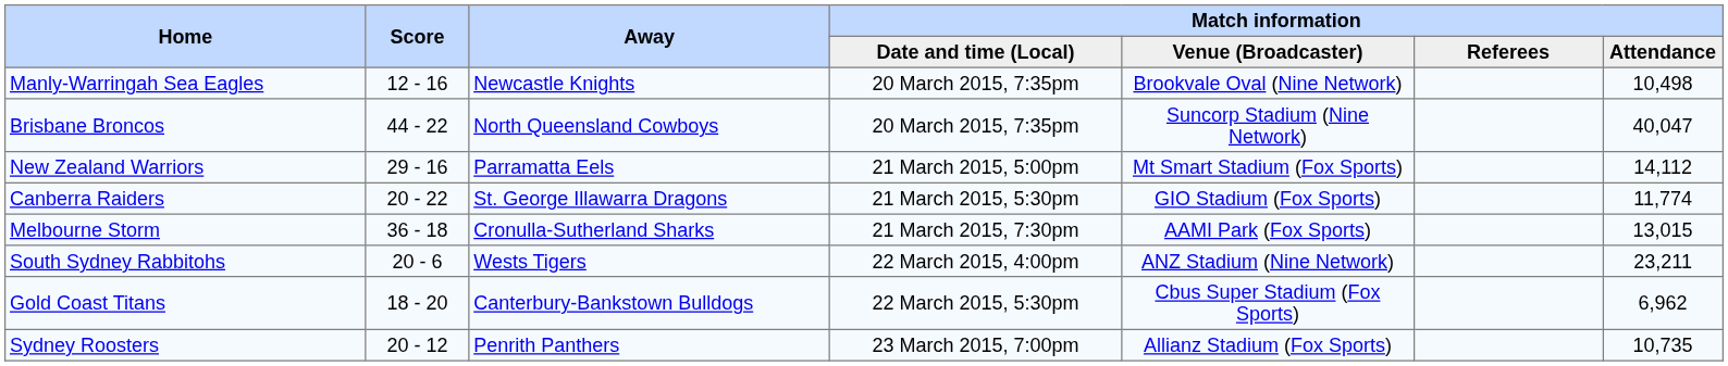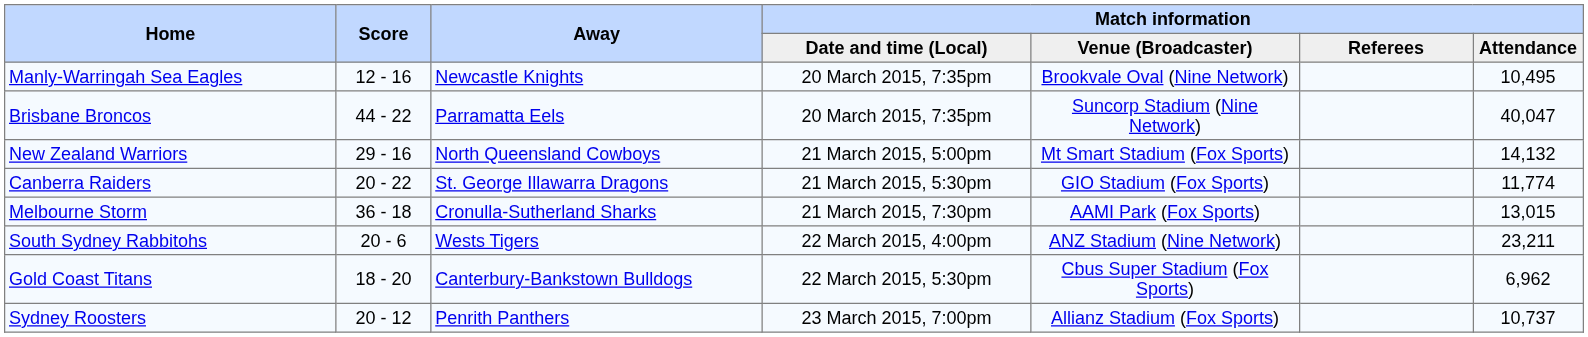Manly-Warringah Sea Eagles | Match information / Attendance: 10,498 -> 10,495
Brisbane Broncos | Away: North Queensland Cowboys -> Parramatta Eels
New Zealand Warriors | Away: Parramatta Eels -> North Queensland Cowboys
New Zealand Warriors | Match information / Attendance: 14,112 -> 14,132
Sydney Roosters | Match information / Attendance: 10,735 -> 10,737
